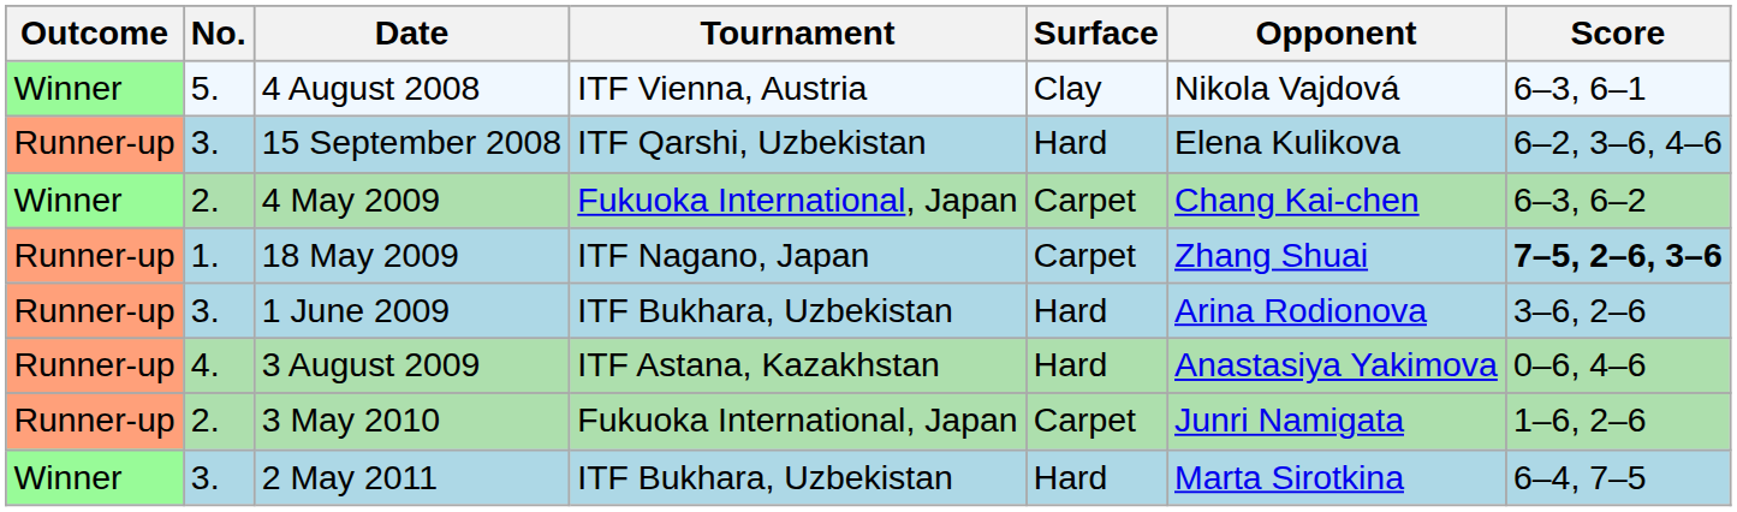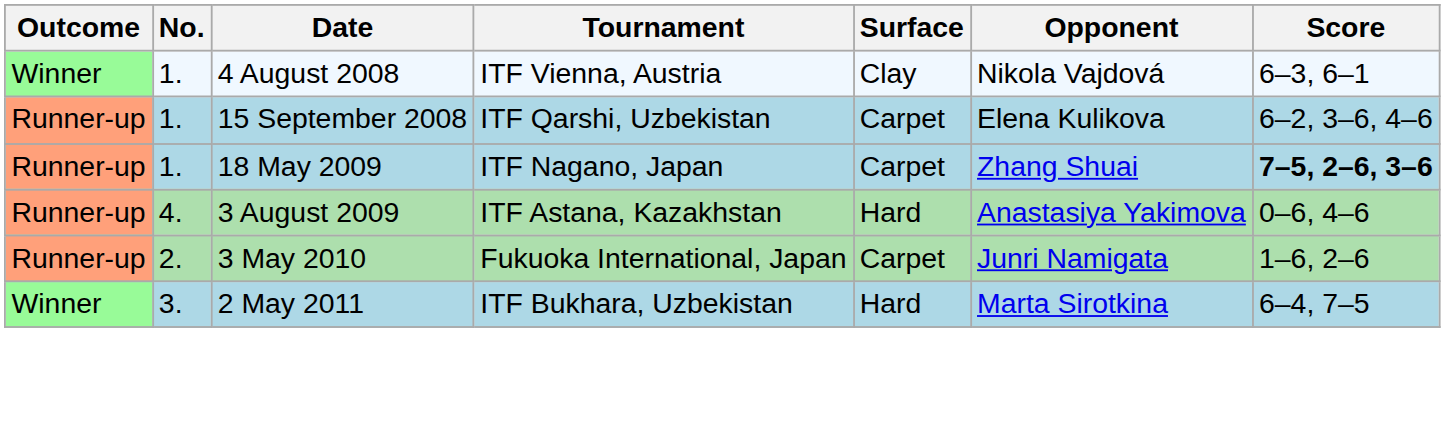4 August 2008 | No.: 5. -> 1.
15 September 2008 | No.: 3. -> 1.
15 September 2008 | Surface: Hard -> Carpet
- row: Winner | 2. | 4 May 2009 | Fukuoka International, Japan | Carpet | Chang Kai-chen | 6–3, 6–2
- row: Runner-up | 3. | 1 June 2009 | ITF Bukhara, Uzbekistan | Hard | Arina Rodionova | 3–6, 2–6
